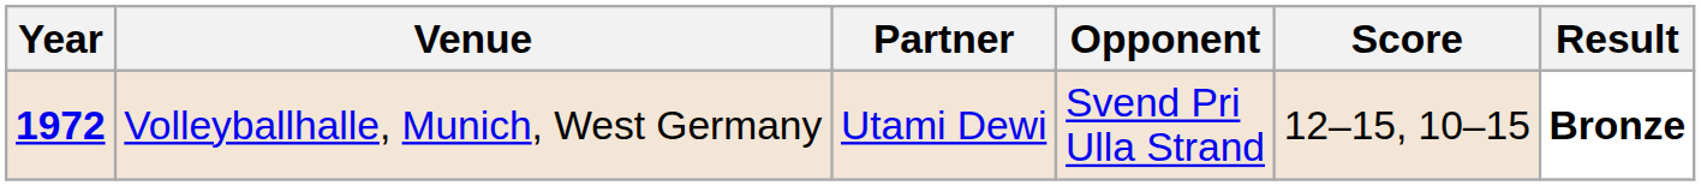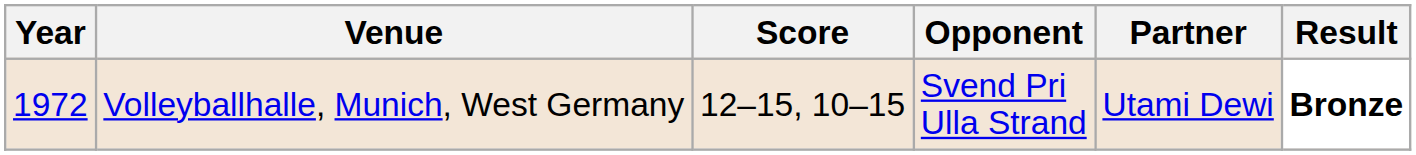columns swapped: Partner <-> Score
Volleyballhalle, Munich, West Germany | Year: bold -> normal
